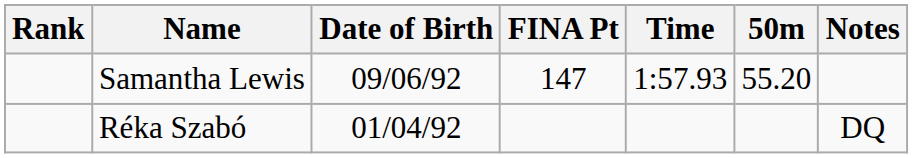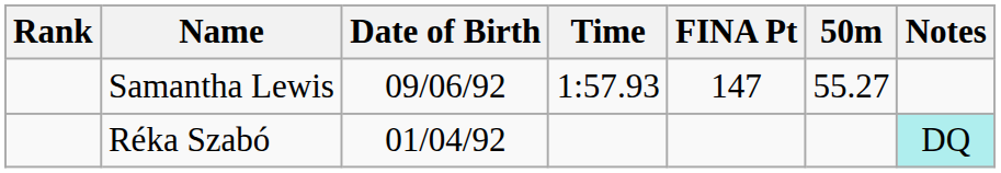columns swapped: Time <-> FINA Pt
Samantha Lewis | 50m: 55.20 -> 55.27
Réka Szabó | Notes: no background -> paleturquoise background
